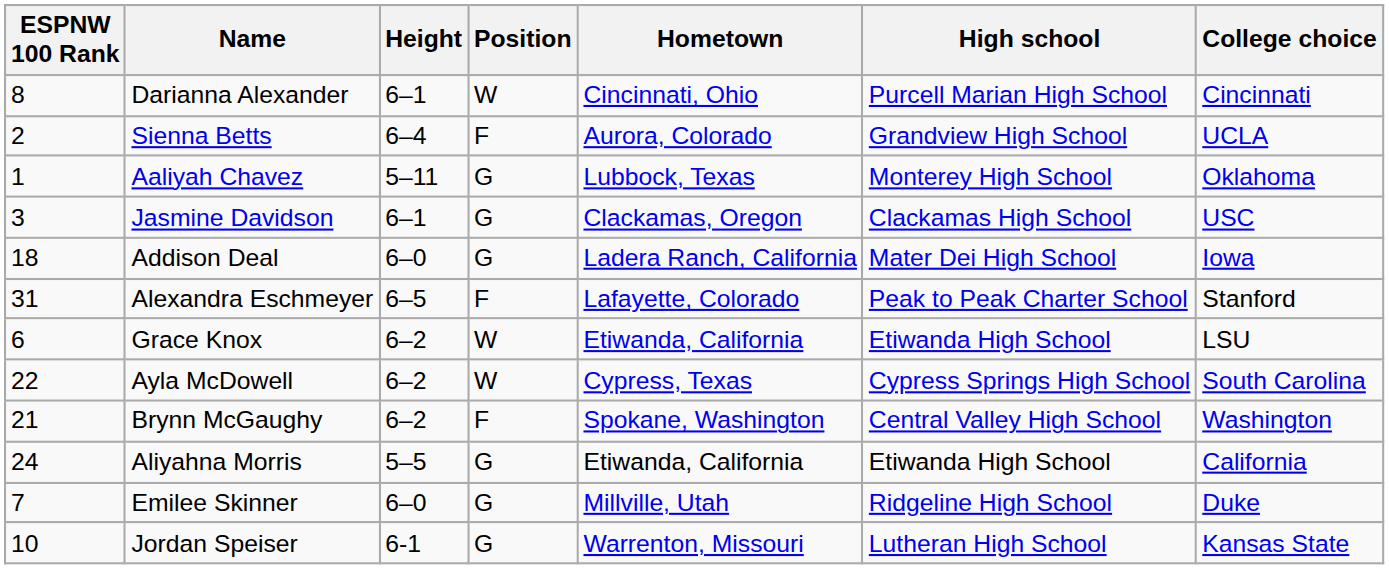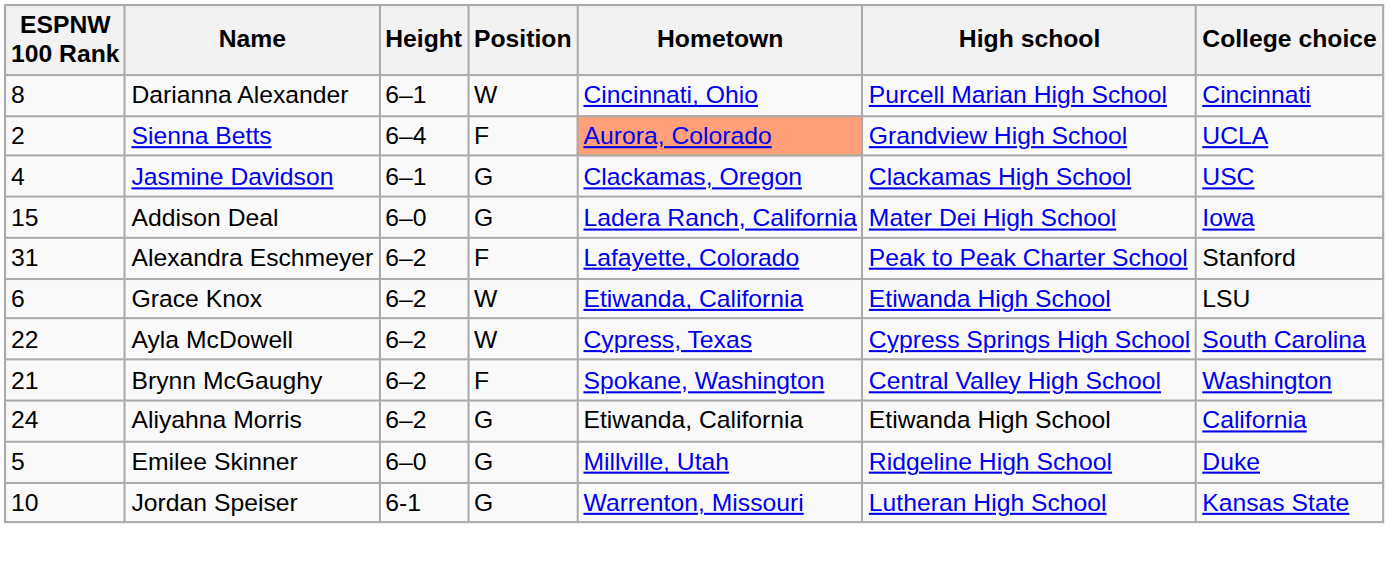Sienna Betts | Hometown: no background -> lightsalmon background
- row: 1 | Aaliyah Chavez | 5–11 | G | Lubbock, Texas | Monterey High School | Oklahoma
Jasmine Davidson | ESPNW 100 Rank: 3 -> 4
Addison Deal | ESPNW 100 Rank: 18 -> 15
Alexandra Eschmeyer | Height: 6–5 -> 6–2
Aliyahna Morris | Height: 5–5 -> 6–2
Emilee Skinner | ESPNW 100 Rank: 7 -> 5
